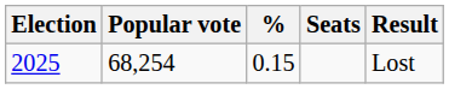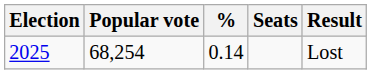2025 | %: 0.15 -> 0.14
